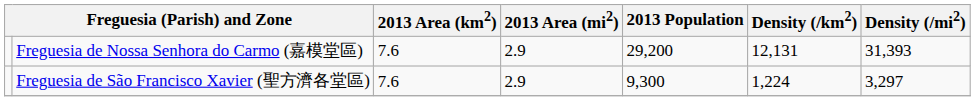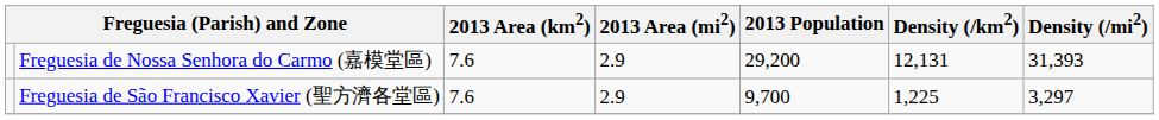Freguesia de São Francisco Xavier (聖方濟各堂區) | 2013 Population: 9,300 -> 9,700
Freguesia de São Francisco Xavier (聖方濟各堂區) | Density (/km2): 1,224 -> 1,225
